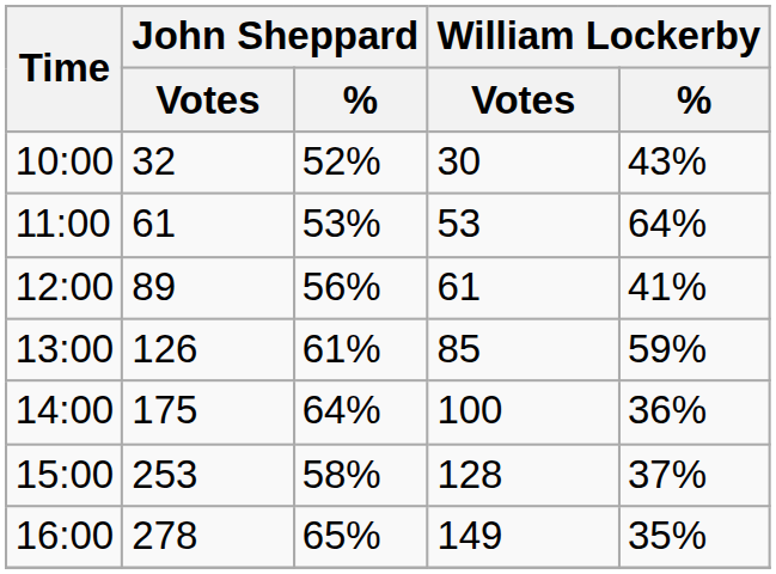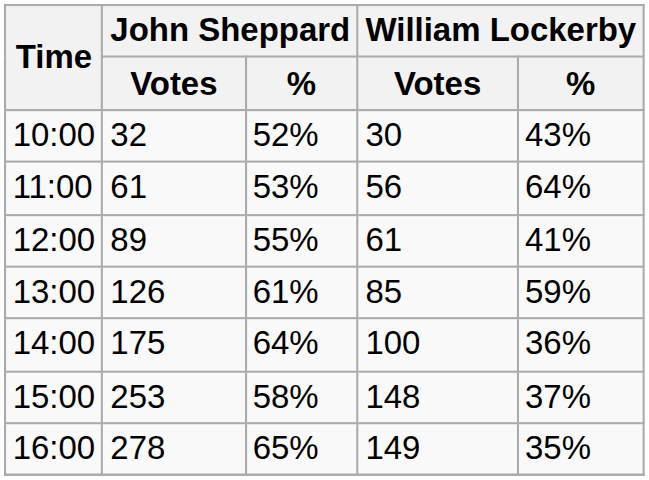11:00 | William Lockerby / Votes: 53 -> 56
12:00 | John Sheppard / %: 56% -> 55%
15:00 | William Lockerby / Votes: 128 -> 148
